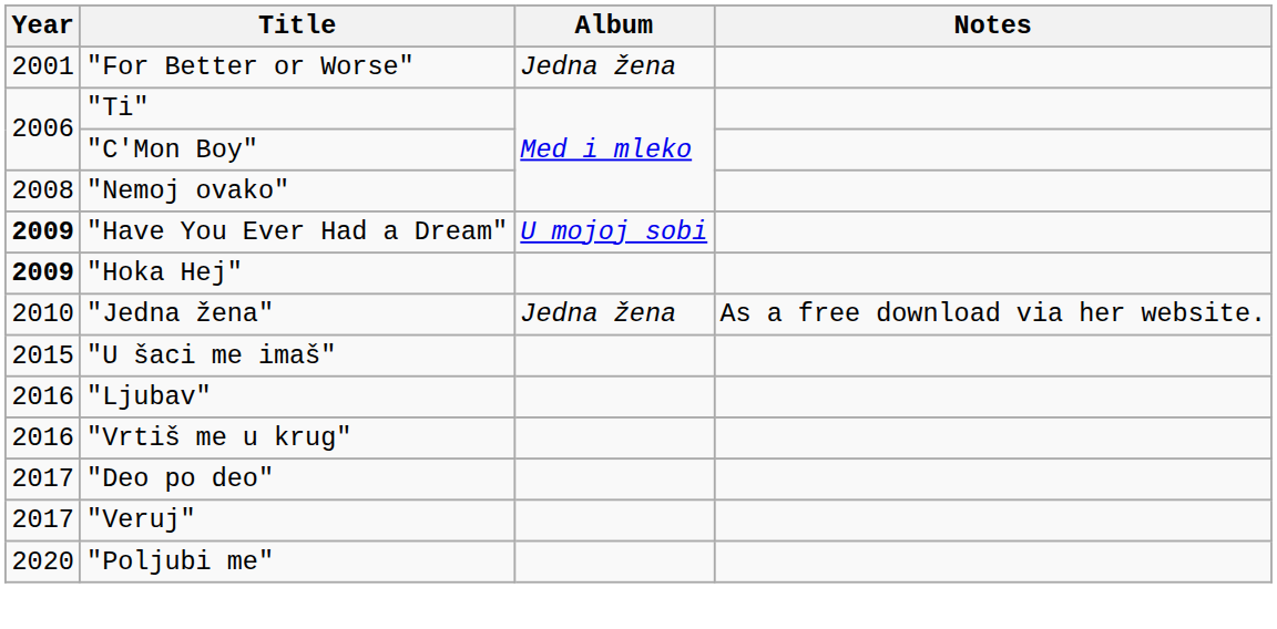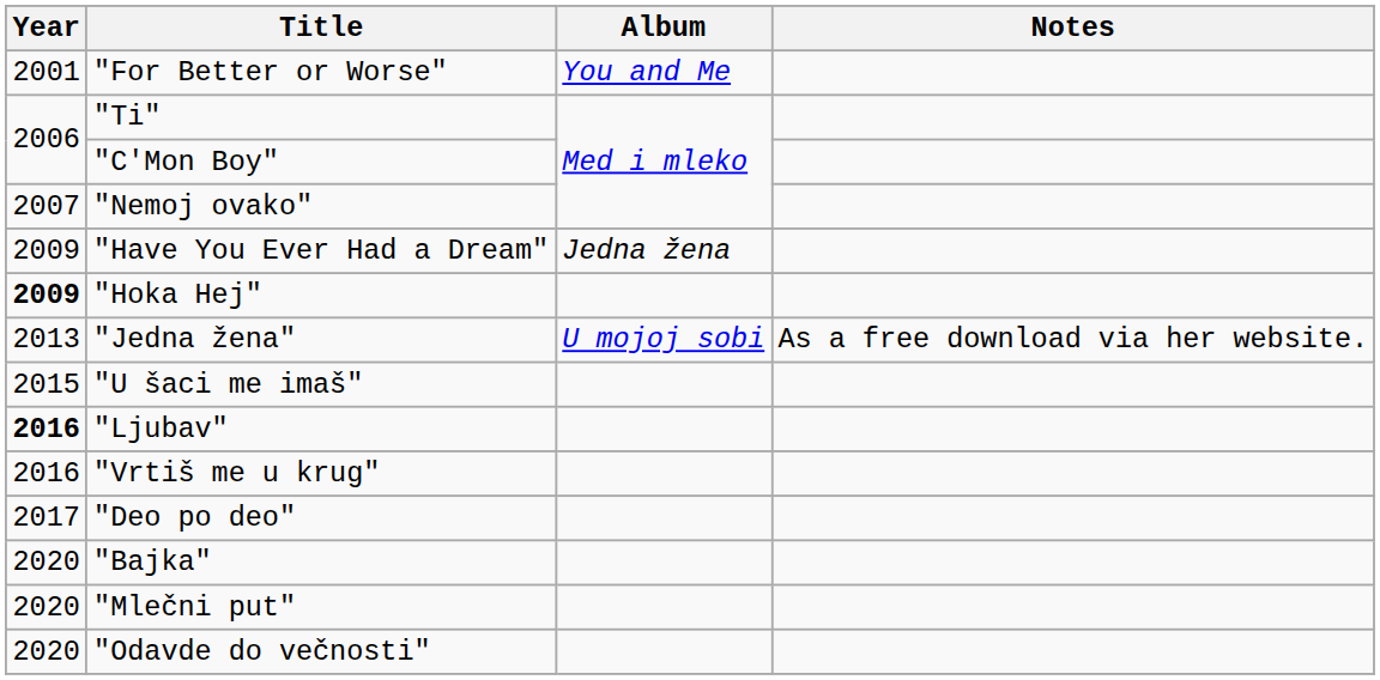"For Better or Worse" | Album: Jedna žena -> You and Me
"Nemoj ovako" | Year: 2008 -> 2007
"Have You Ever Had a Dream" | Year: bold -> normal
"Have You Ever Had a Dream" | Album: U mojoj sobi -> Jedna žena
"Jedna žena" | Year: 2010 -> 2013
"Jedna žena" | Album: Jedna žena -> U mojoj sobi
"Ljubav" | Year: normal -> bold
- row: 2017 | "Veruj"
+ row: 2020 | "Bajka"
+ row: 2020 | "Mlečni put"
+ row: 2020 | "Odavde do večnosti"
- row: 2020 | "Poljubi me"
